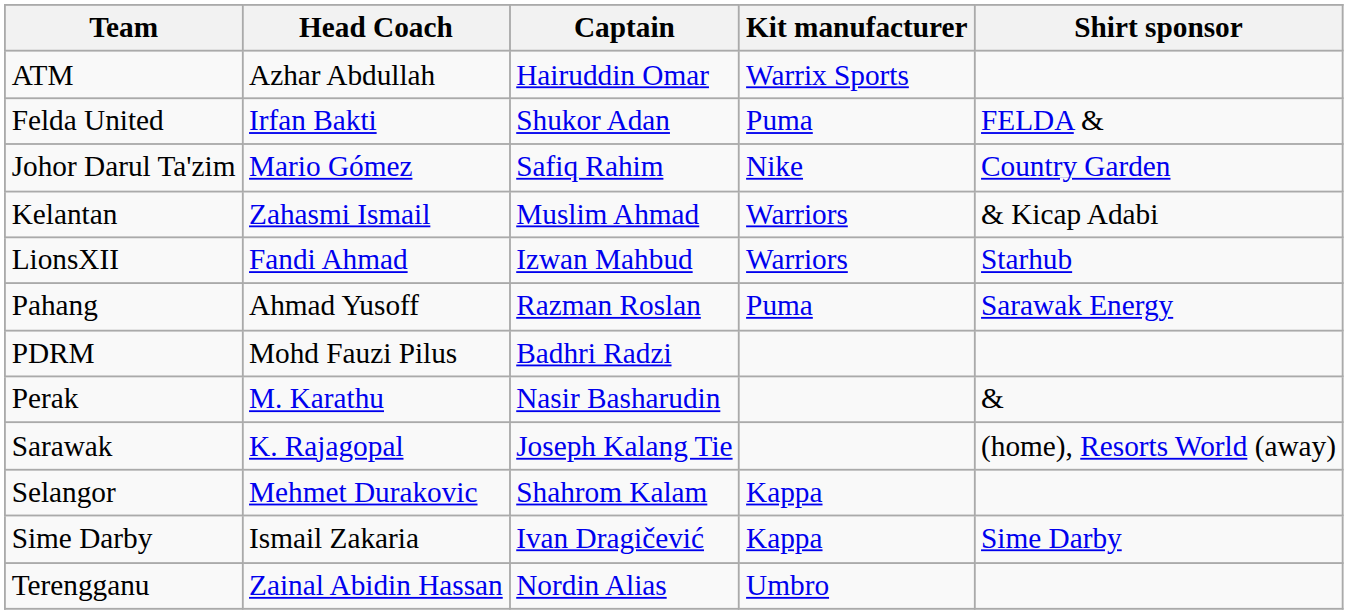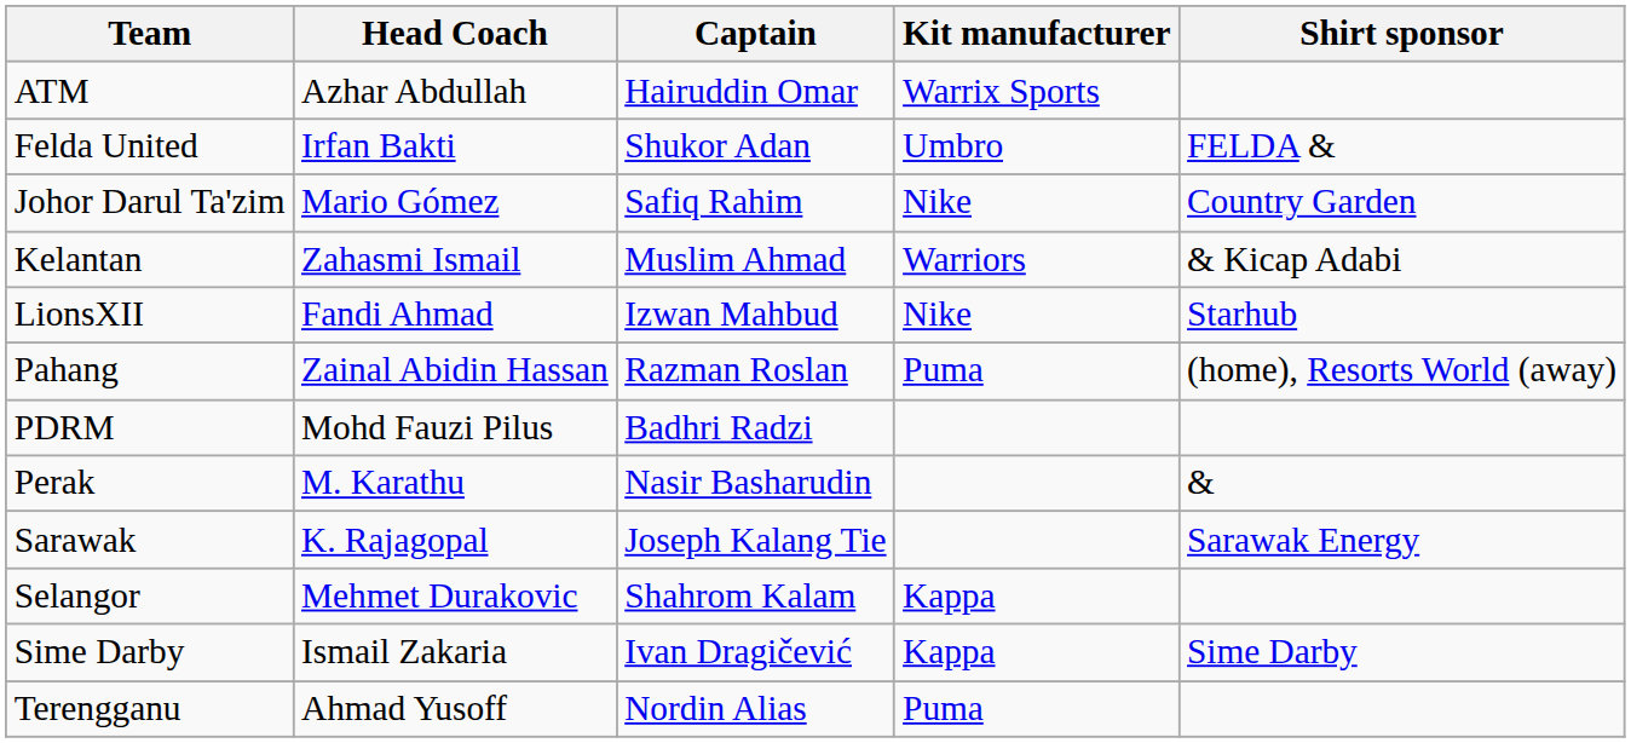Felda United | Kit manufacturer: Puma -> Umbro
LionsXII | Kit manufacturer: Warriors -> Nike
Pahang | Head Coach: Ahmad Yusoff -> Zainal Abidin Hassan
Pahang | Shirt sponsor: Sarawak Energy -> (home), Resorts World (away)
Sarawak | Shirt sponsor: (home), Resorts World (away) -> Sarawak Energy
Terengganu | Head Coach: Zainal Abidin Hassan -> Ahmad Yusoff
Terengganu | Kit manufacturer: Umbro -> Puma
